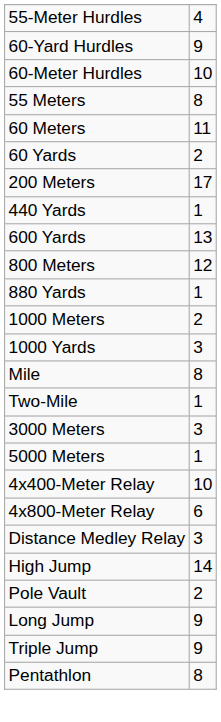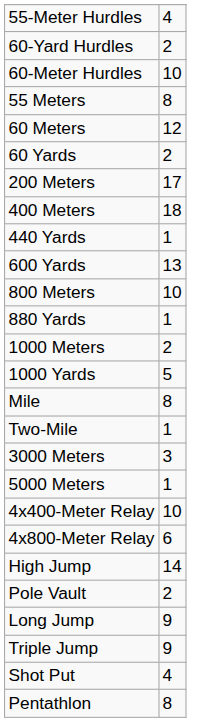60-Yard Hurdles | column 2: 9 -> 2
60 Meters | column 2: 11 -> 12
+ row: 400 Meters | 18
800 Meters | column 2: 12 -> 10
1000 Yards | column 2: 3 -> 5
- row: Distance Medley Relay | 3
+ row: Shot Put | 4
